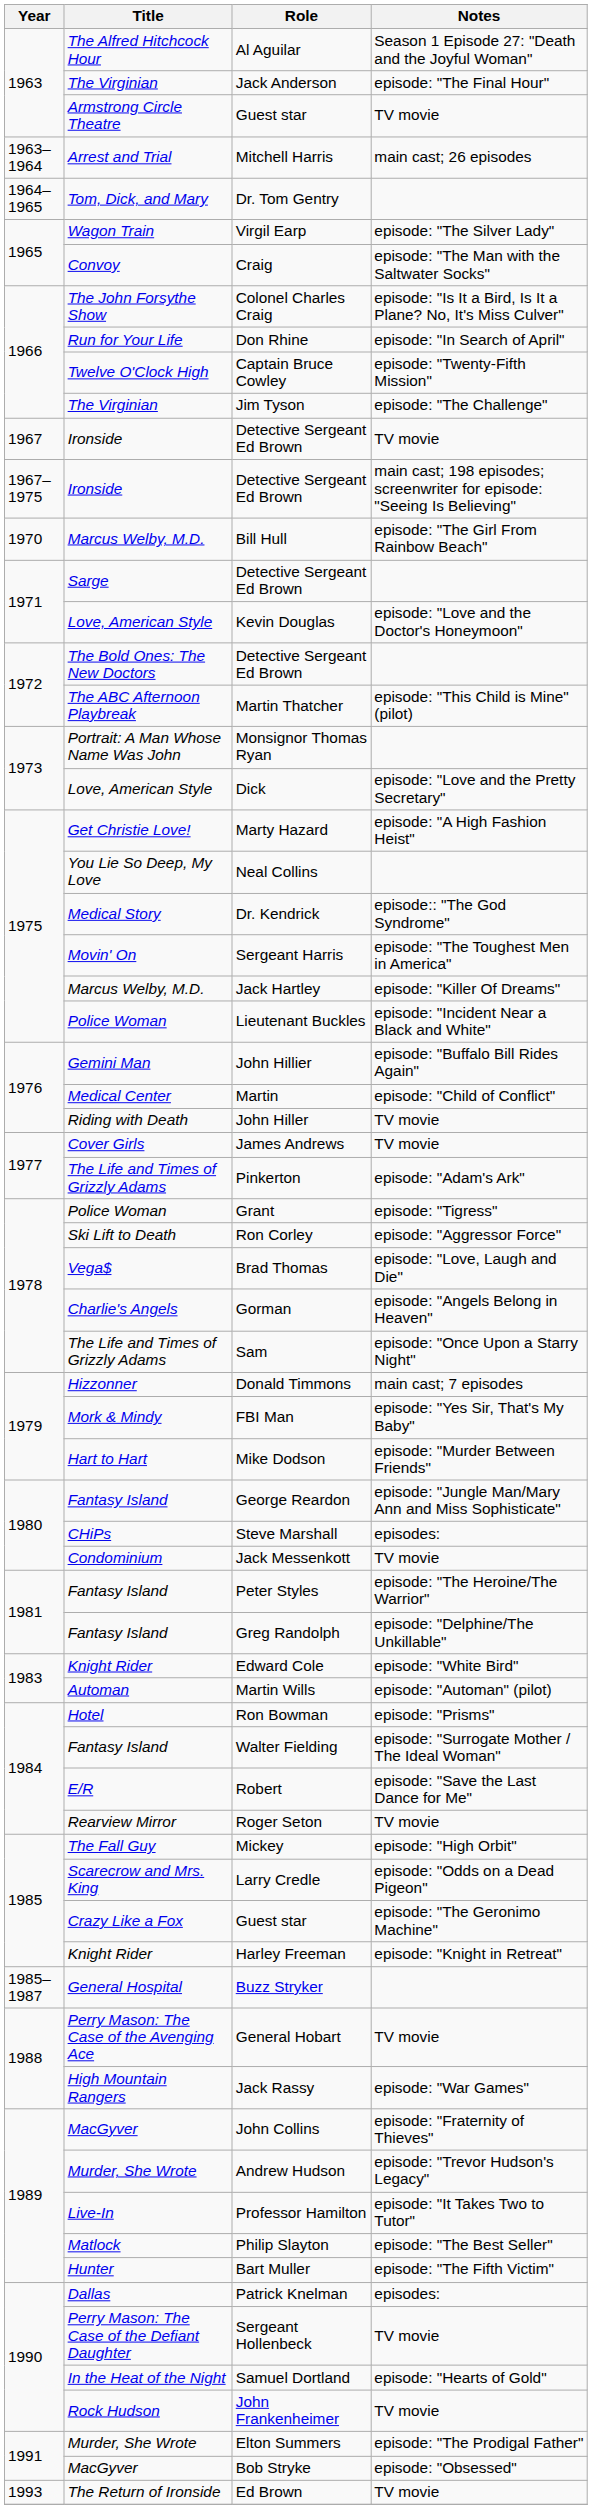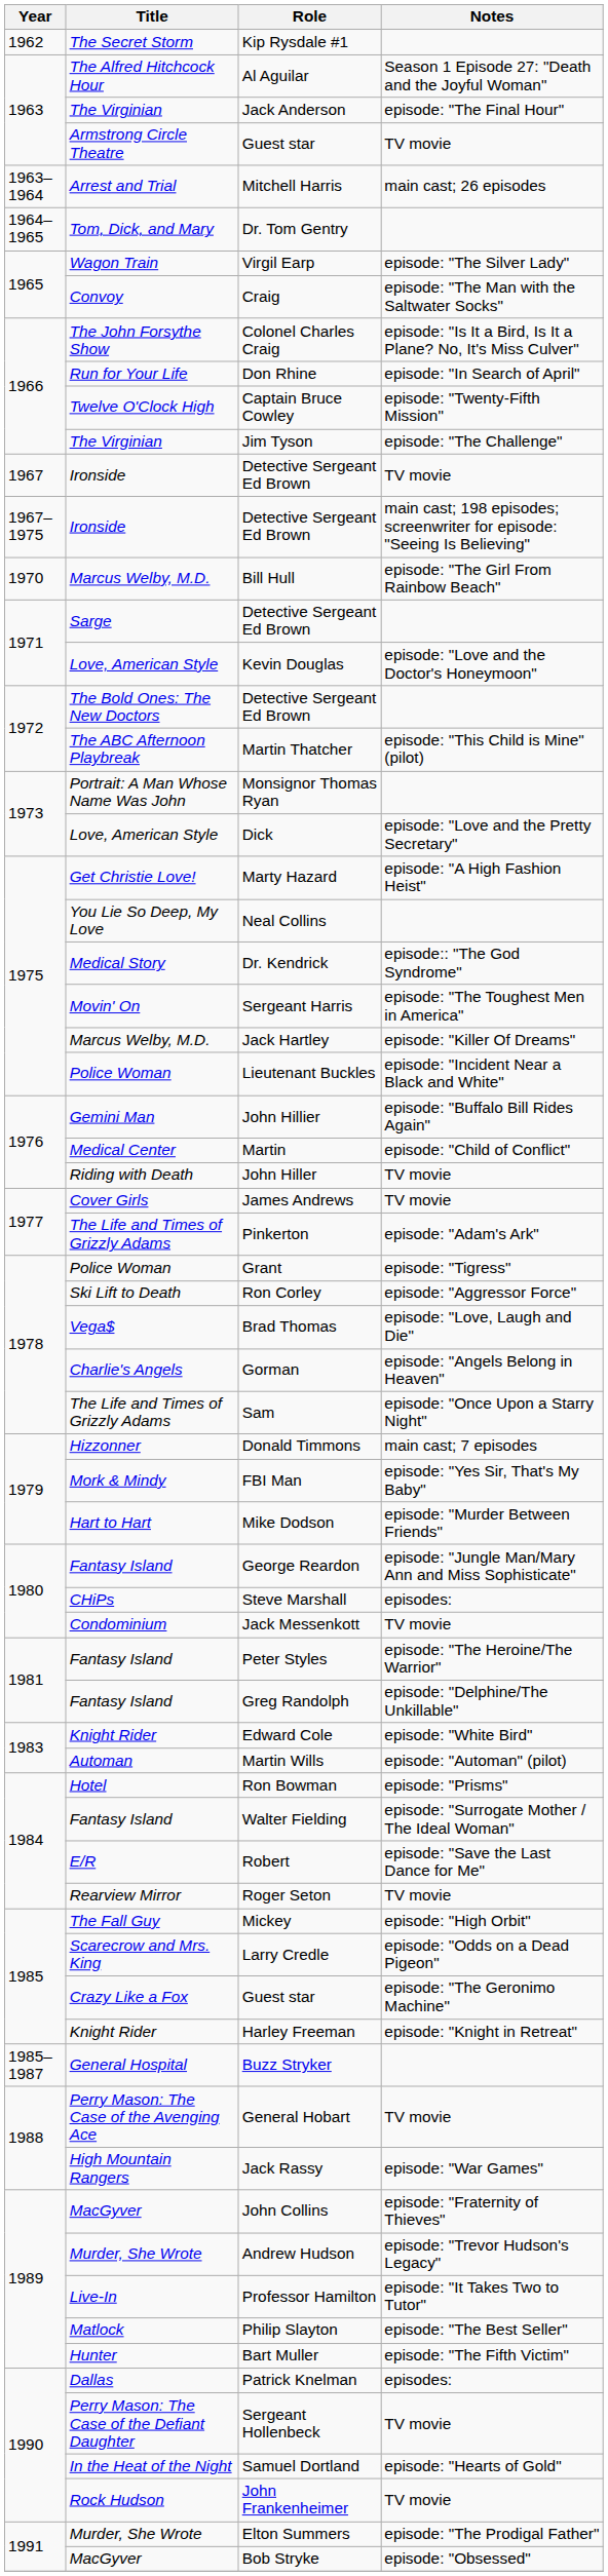+ row: 1962 | The Secret Storm | Kip Rysdale #1
- row: 1993 | The Return of Ironside | Ed Brown | TV movie
